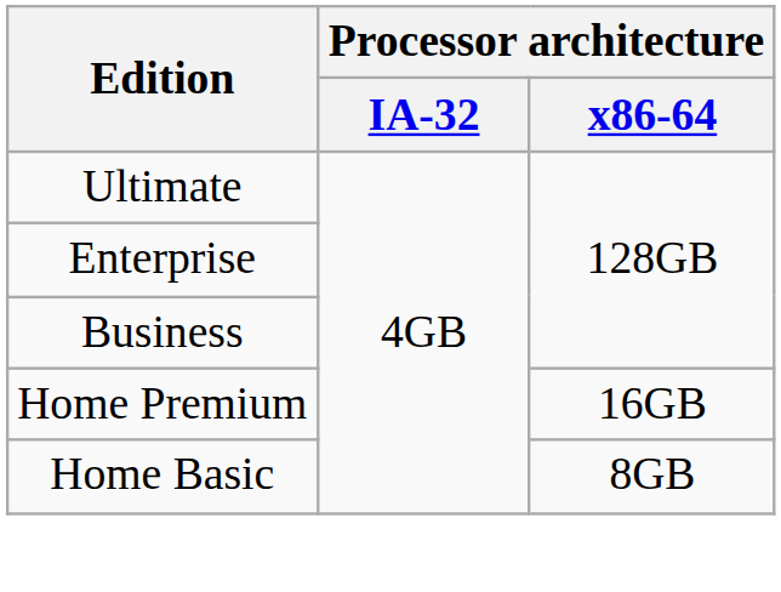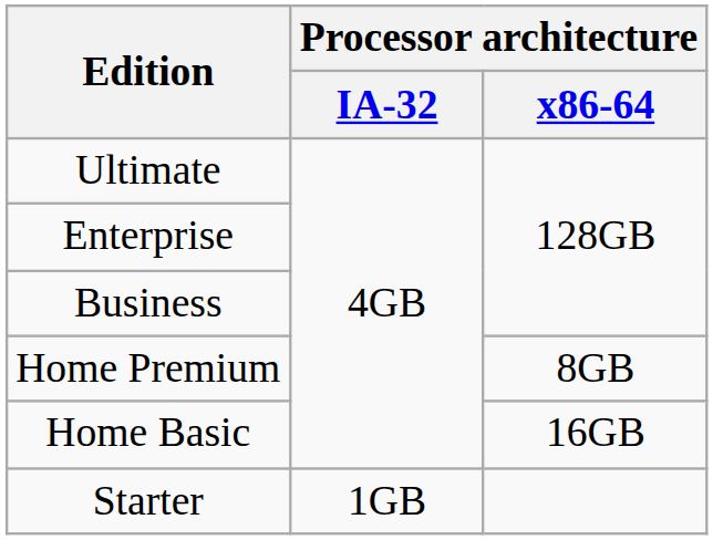Home Premium | Processor architecture / x86-64: 16GB -> 8GB
Home Basic | Processor architecture / x86-64: 8GB -> 16GB
+ row: Starter | 1GB
